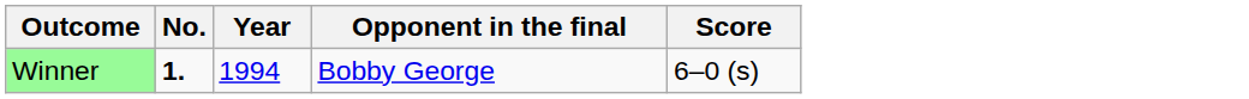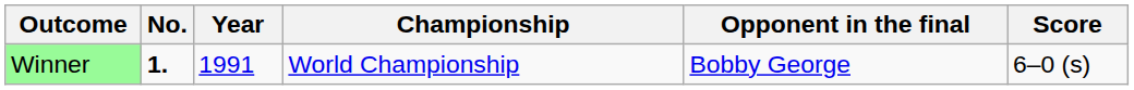+ column: Championship | World Championship
Winner | Year: 1994 -> 1991
